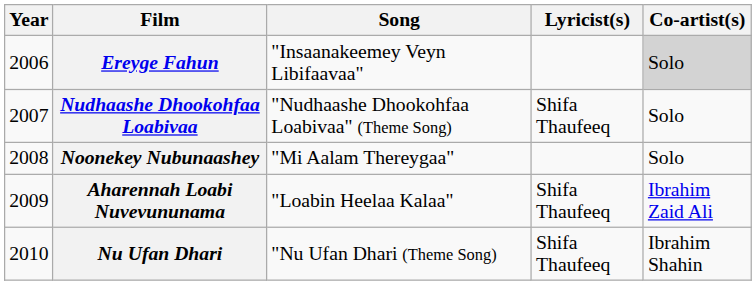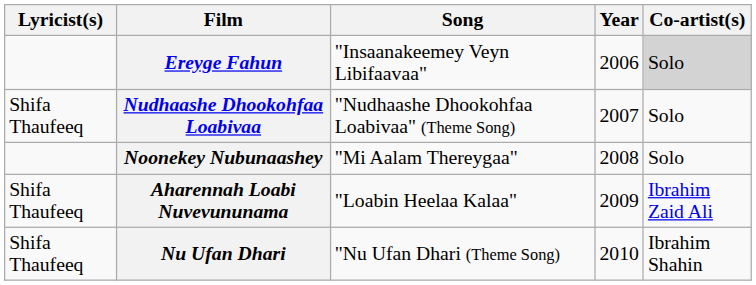columns swapped: Year <-> Lyricist(s)
